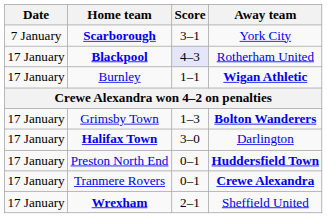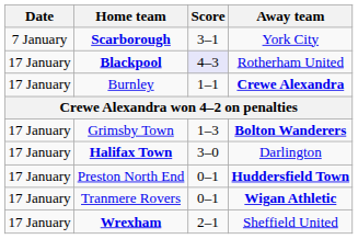Burnley | Away team: Wigan Athletic -> Crewe Alexandra
Tranmere Rovers | Away team: Crewe Alexandra -> Wigan Athletic
